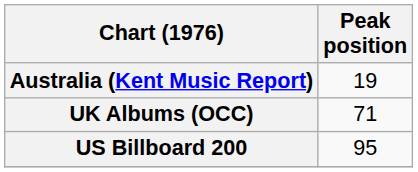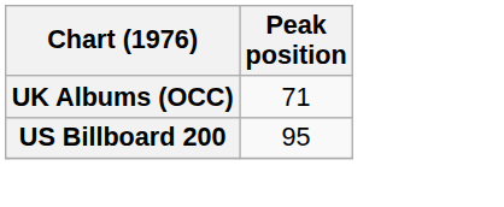- row: Australia (Kent Music Report) | 19
